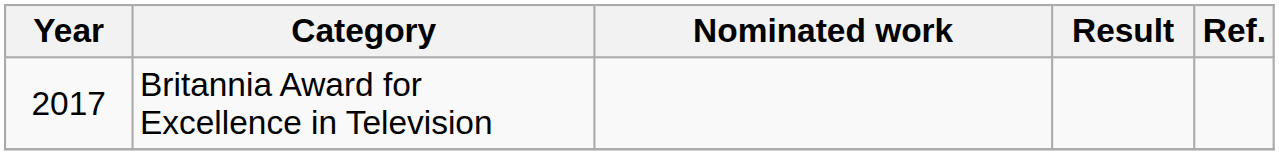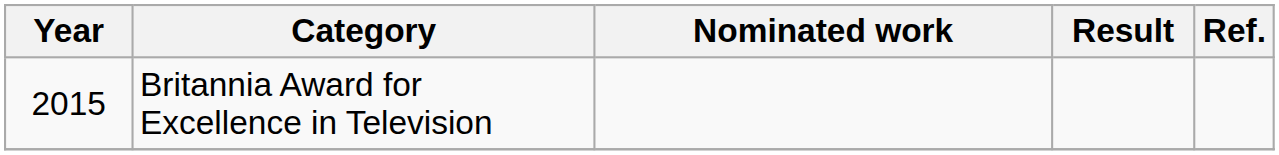Britannia Award for Excellence in Television | Year: 2017 -> 2015
